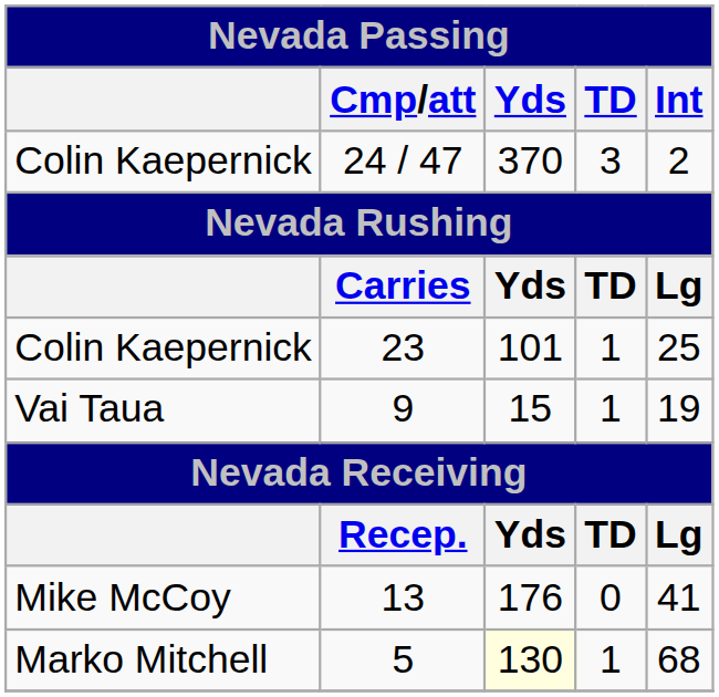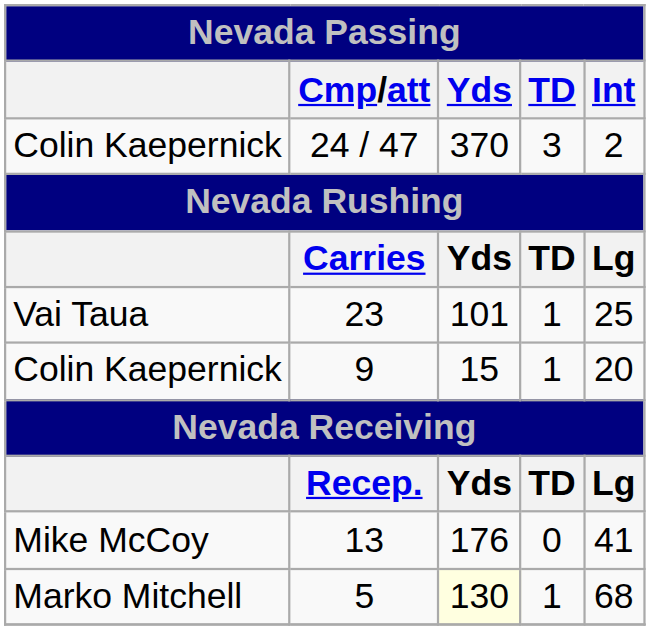23 | column 1: Colin Kaepernick -> Vai Taua
9 | column 1: Vai Taua -> Colin Kaepernick
9 | Int: 19 -> 20
